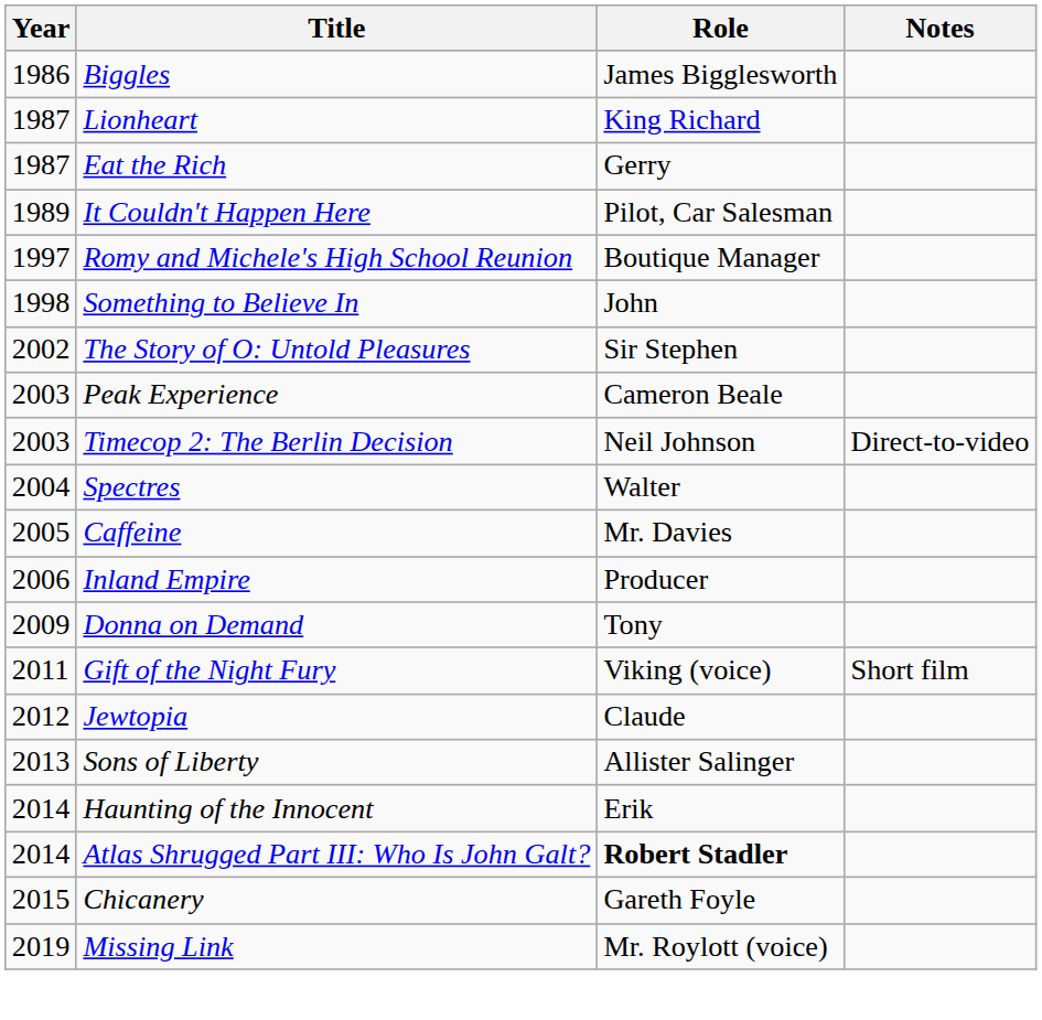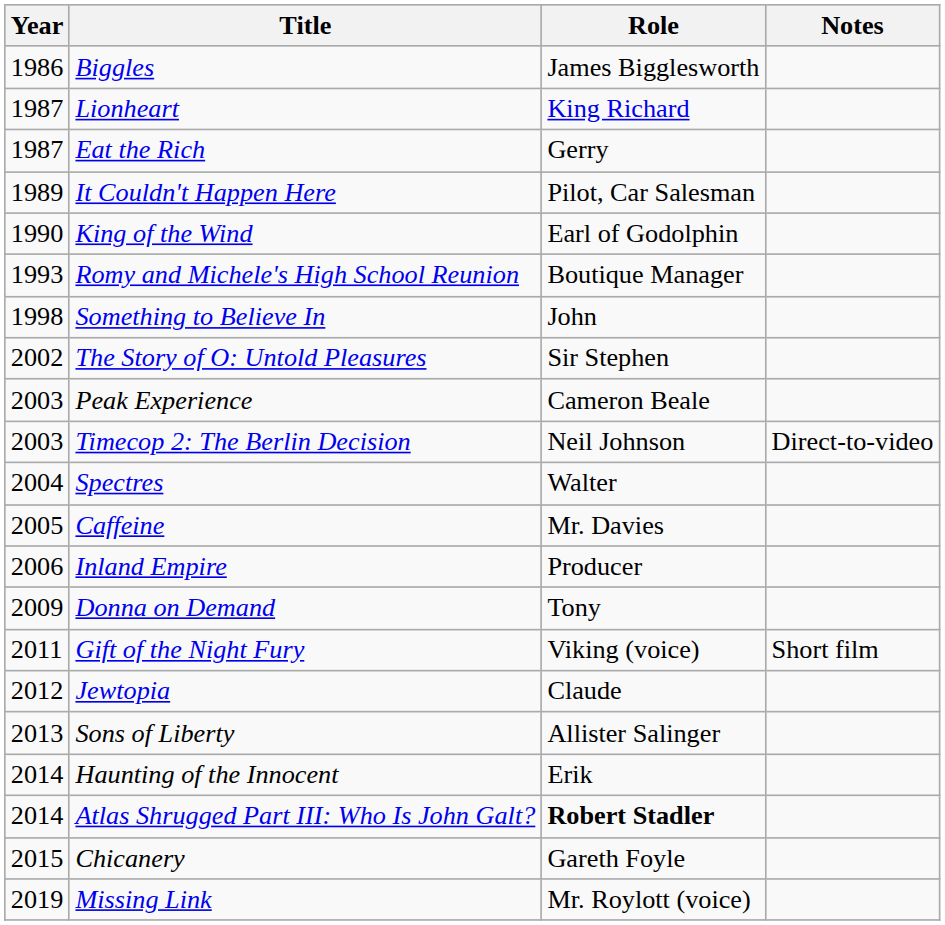+ row: 1990 | King of the Wind | Earl of Godolphin
Romy and Michele's High School Reunion | Year: 1997 -> 1993
